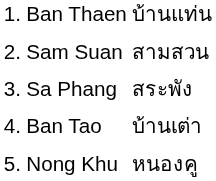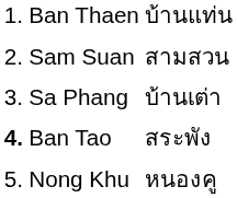Sa Phang | column 3: สระพัง -> บ้านเต่า
Ban Tao | column 1: normal -> bold
Ban Tao | column 3: บ้านเต่า -> สระพัง
